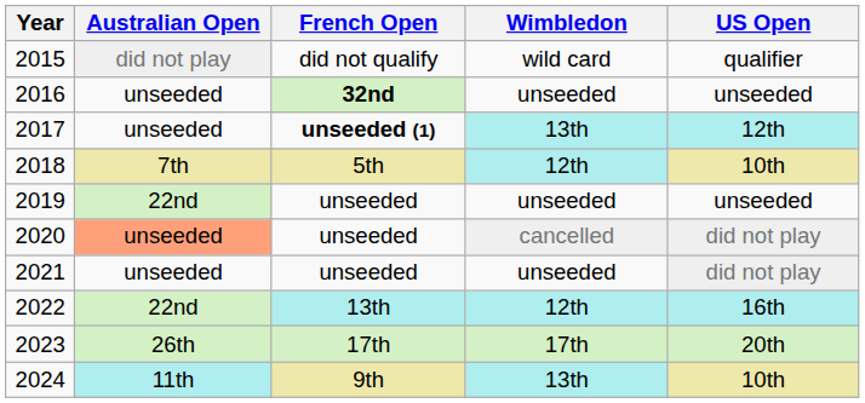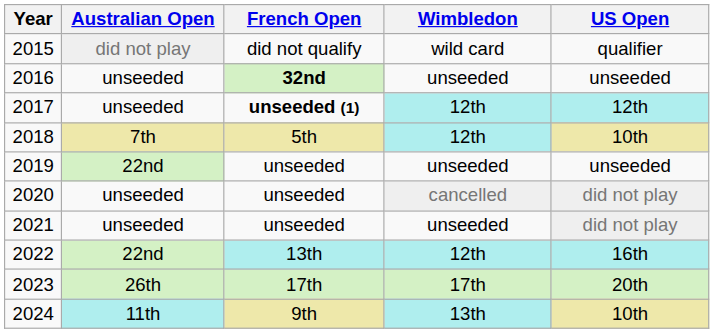2017 | Wimbledon: 13th -> 12th
2020 | Australian Open: lightsalmon background -> no background
